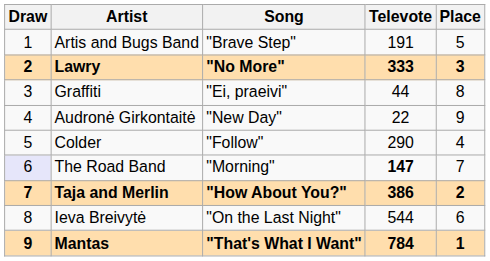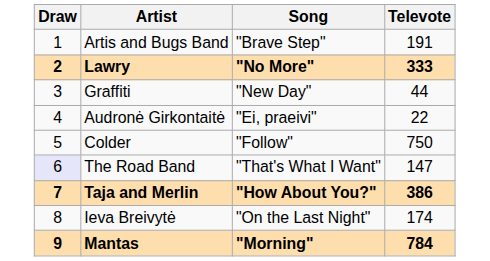- column: Place | 5 | 3 | 8 | 9 | 4 | 7 | 2 | 6 | 1
Graffiti | Song: "Ei, praeivi" -> "New Day"
Audronė Girkontaitė | Song: "New Day" -> "Ei, praeivi"
Colder | Televote: 290 -> 750
The Road Band | Song: "Morning" -> "That's What I Want"
The Road Band | Televote: bold -> normal
Ieva Breivytė | Televote: 544 -> 174
Mantas | Song: "That's What I Want" -> "Morning"
